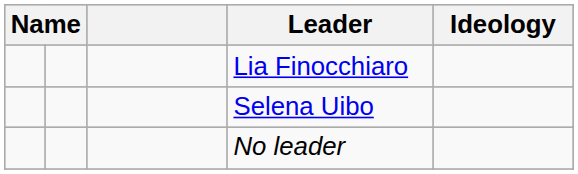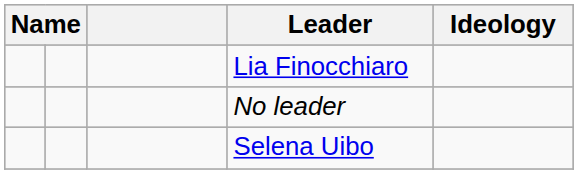rows swapped: Selena Uibo <-> No leader
